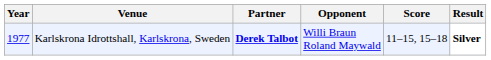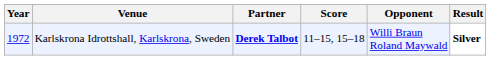columns swapped: Opponent <-> Score
Karlskrona Idrottshall, Karlskrona, Sweden | Year: 1977 -> 1972
